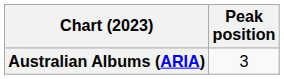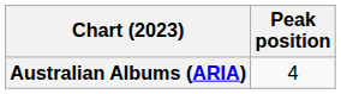Australian Albums (ARIA) | Peak position: 3 -> 4
